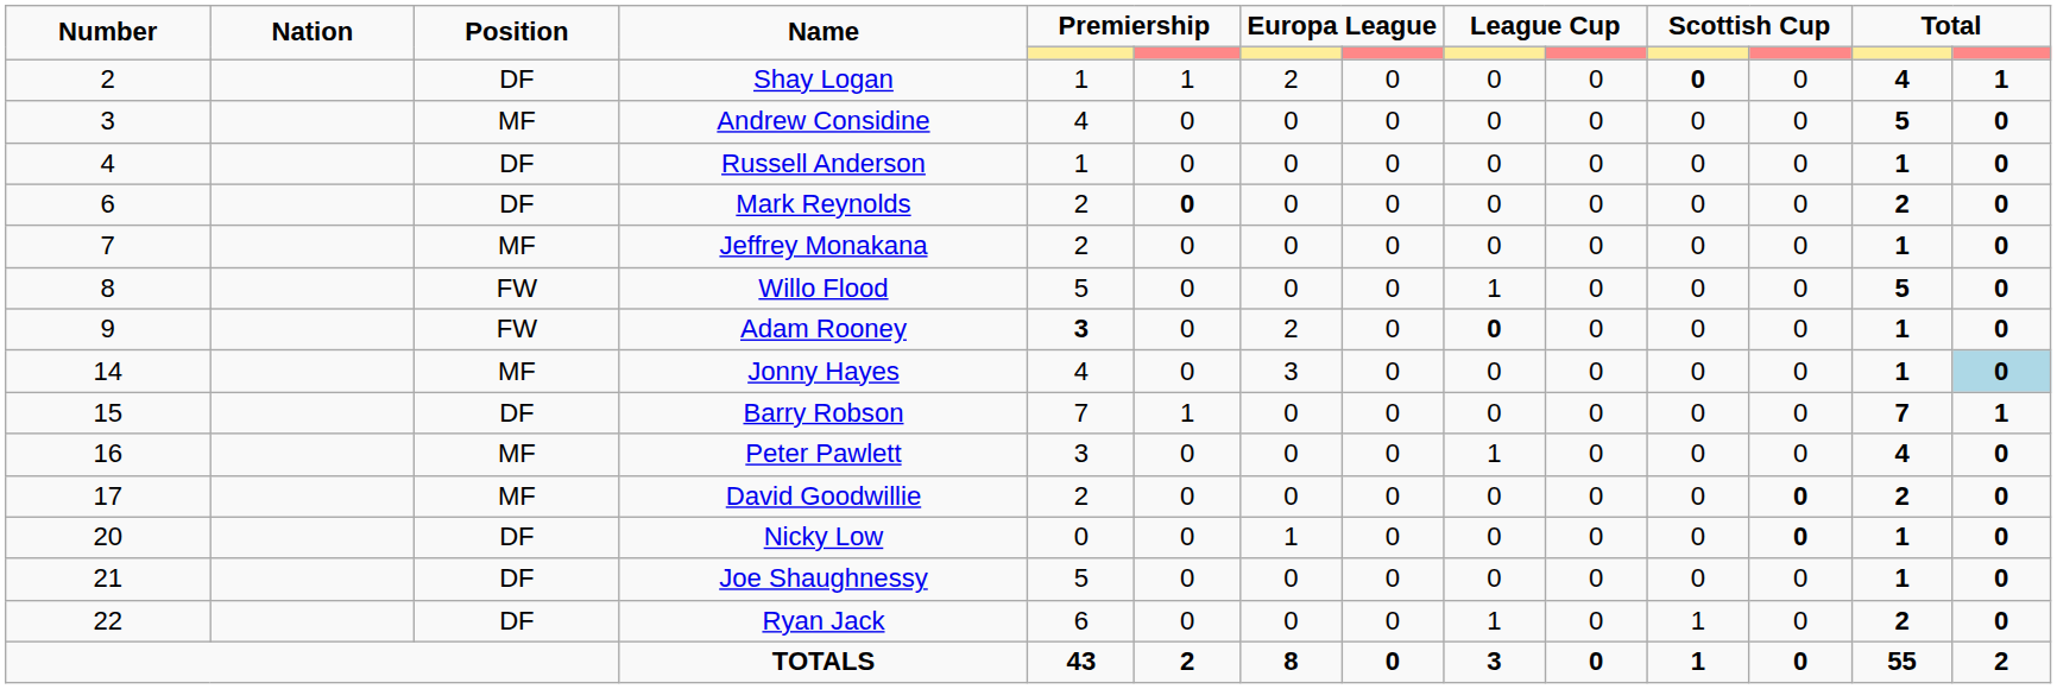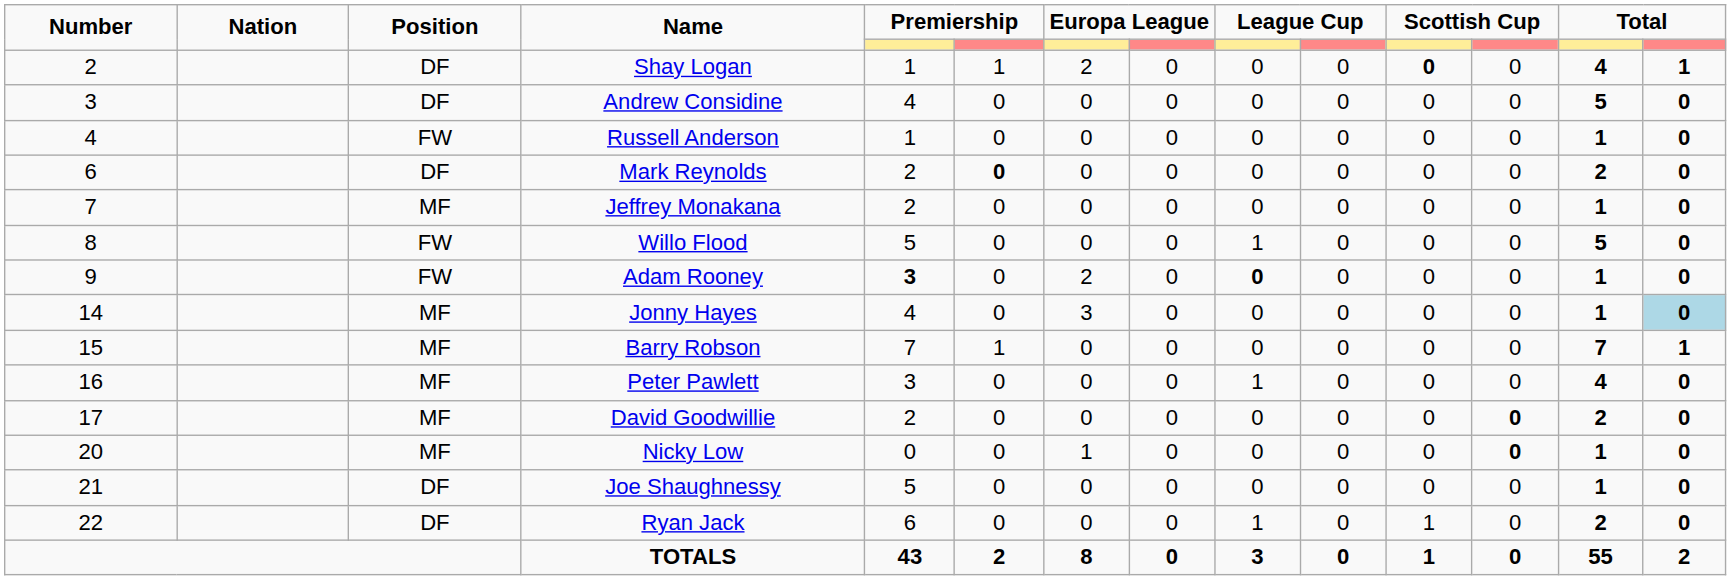Andrew Considine | Position: MF -> DF
Russell Anderson | Position: DF -> FW
Barry Robson | Position: DF -> MF
Nicky Low | Position: DF -> MF
